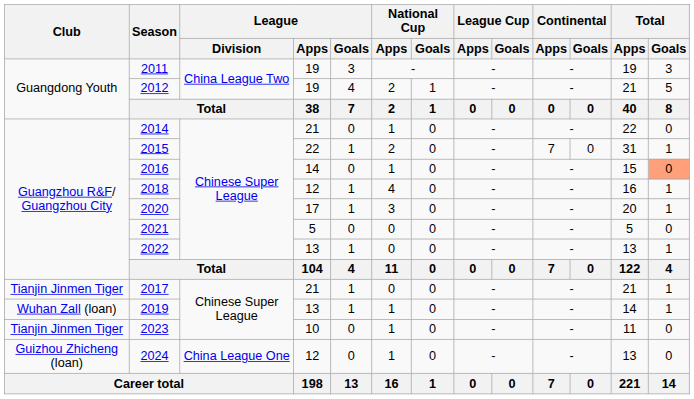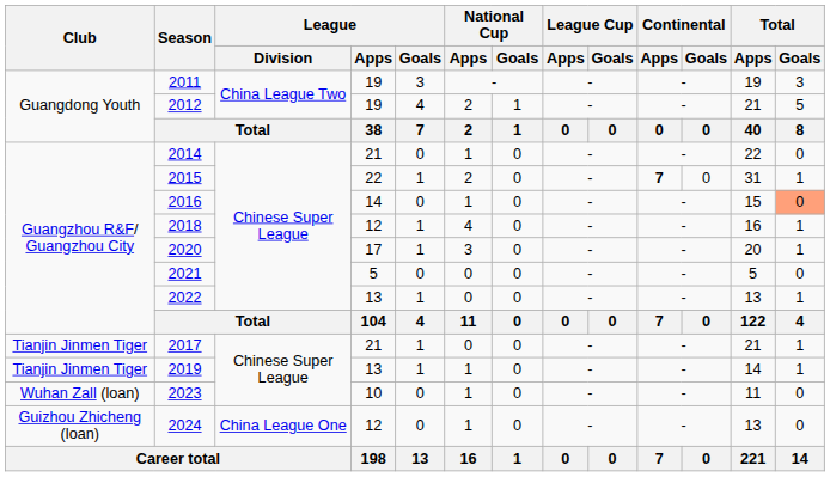2015 | Continental / Apps: normal -> bold
2019 | Club: Wuhan Zall (loan) -> Tianjin Jinmen Tiger
2023 | Club: Tianjin Jinmen Tiger -> Wuhan Zall (loan)
